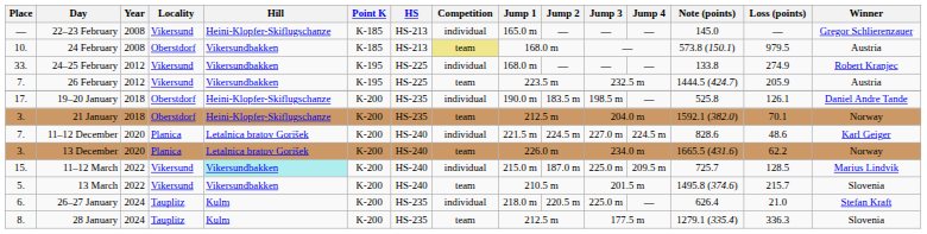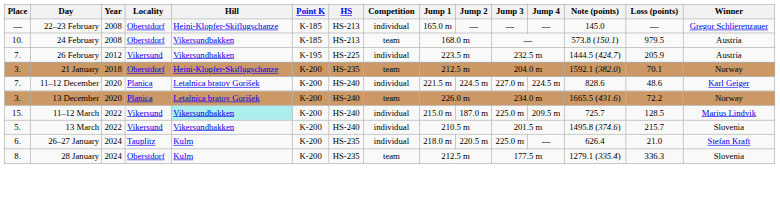22–23 February | Locality: Vikersund -> Oberstdorf
24 February | Competition: khaki background -> no background
- row: 33. | 24–25 February | 2012 | Vikersund | Vikersundbakken | K-195 | HS-225 | individual | 168.0 m | — | — | — | 133.8 | 274.9 | Robert Kranjec
26 February | Competition: team -> individual
- row: 17. | 19–20 January | 2018 | Oberstdorf | Heini-Klopfer-Skiflugschanze | K-200 | HS-235 | individual | 190.0 m | 183.5 m | 198.5 m | — | 525.8 | 126.1 | Daniel Andre Tande
13 December | Loss (points): 62.2 -> 72.2
13 March | Competition: team -> individual
28 January | Locality: Tauplitz -> Oberstdorf
